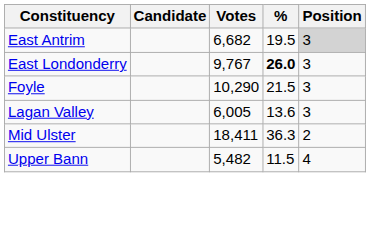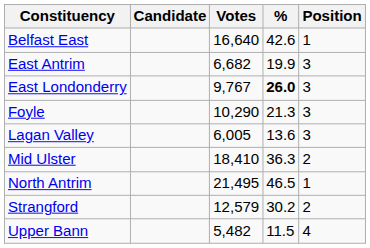+ row: Belfast East | 16,640 | 42.6 | 1
East Antrim | %: 19.5 -> 19.9
East Antrim | Position: lightgrey background -> no background
Foyle | %: 21.5 -> 21.3
Mid Ulster | Votes: 18,411 -> 18,410
+ row: North Antrim | 21,495 | 46.5 | 1
+ row: Strangford | 12,579 | 30.2 | 2
